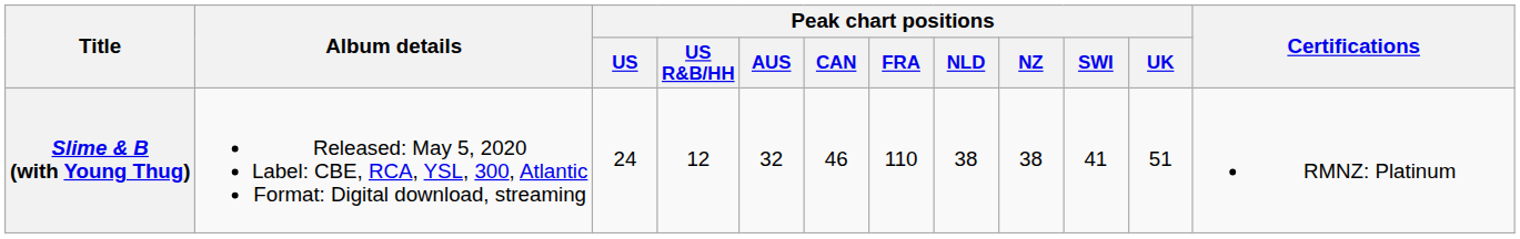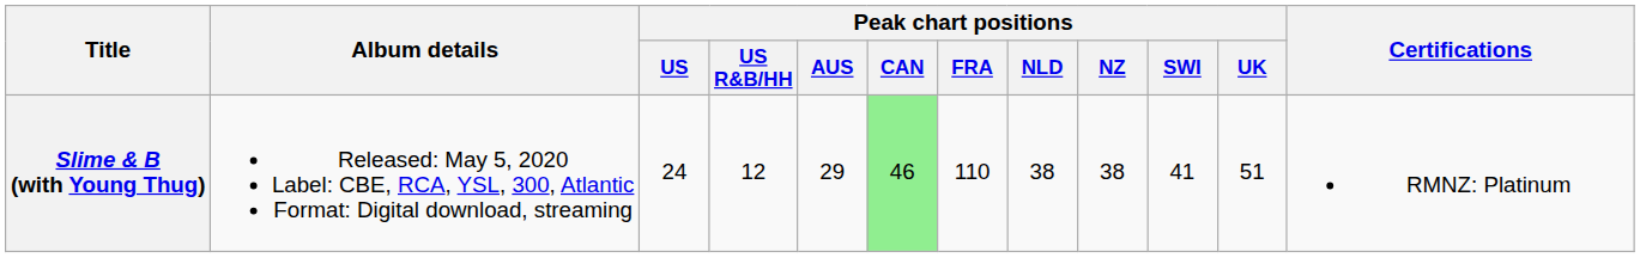Slime & B (with Young Thug) | Peak chart positions / AUS: 32 -> 29
Slime & B (with Young Thug) | Peak chart positions / CAN: no background -> lightgreen background
